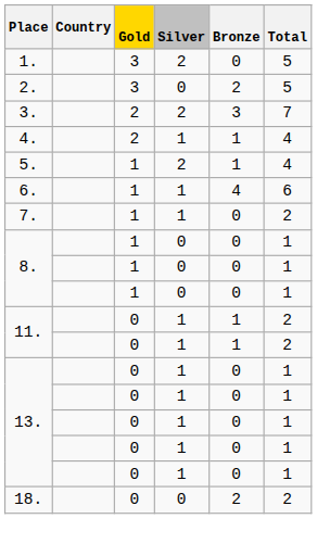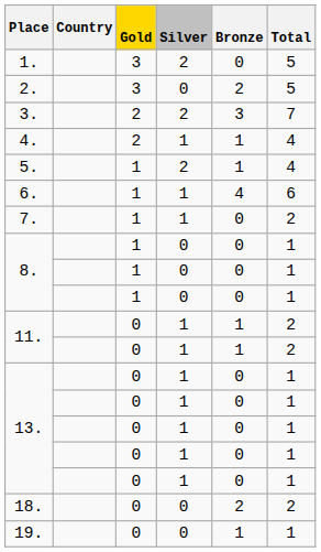+ row: 19. | 0 | 0 | 1 | 1
